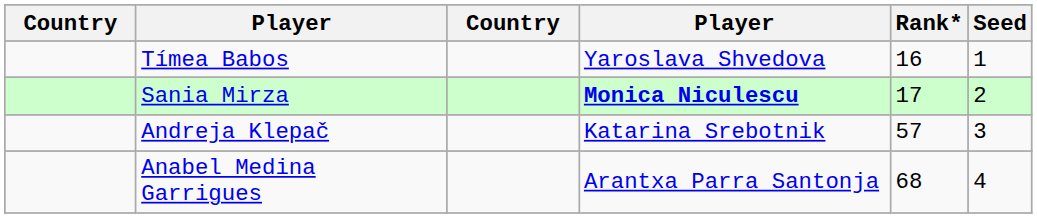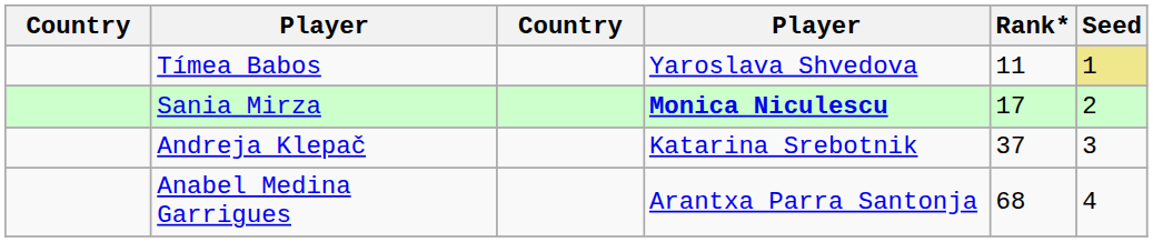Tímea Babos | Rank*: 16 -> 11
Tímea Babos | Seed: no background -> khaki background
Andreja Klepač | Rank*: 57 -> 37
